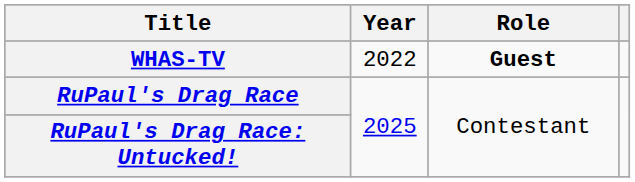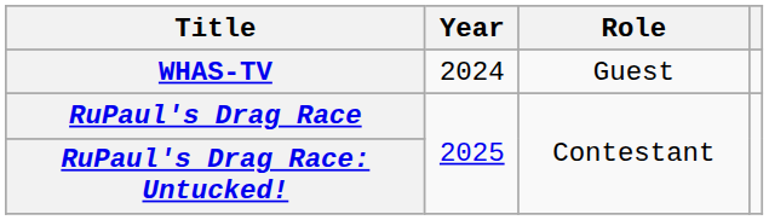WHAS-TV | Year: 2022 -> 2024
WHAS-TV | Role: bold -> normal
